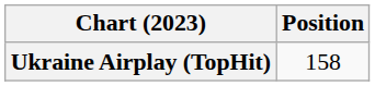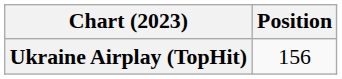Ukraine Airplay (TopHit) | Position: 158 -> 156
